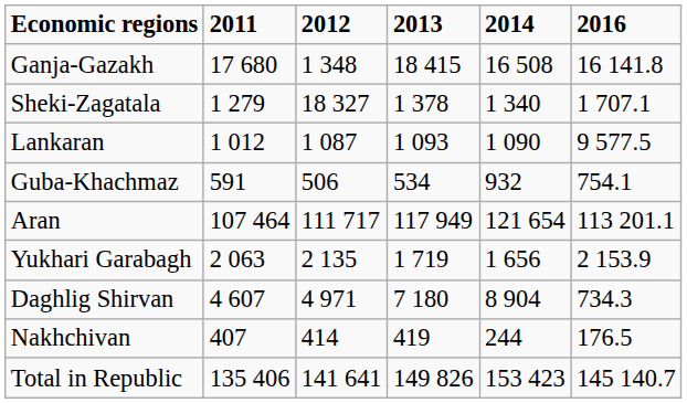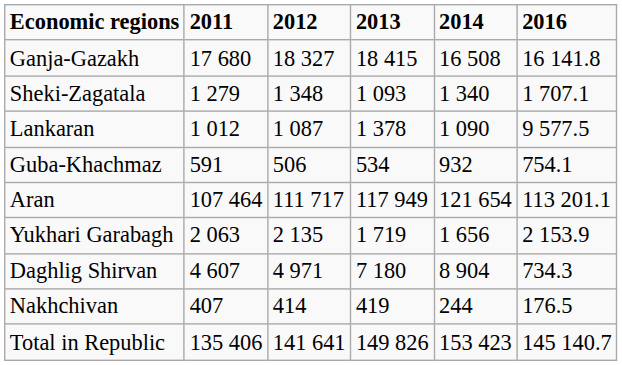Ganja-Gazakh | 2012: 1 348 -> 18 327
Sheki-Zagatala | 2012: 18 327 -> 1 348
Sheki-Zagatala | 2013: 1 378 -> 1 093
Lankaran | 2013: 1 093 -> 1 378
